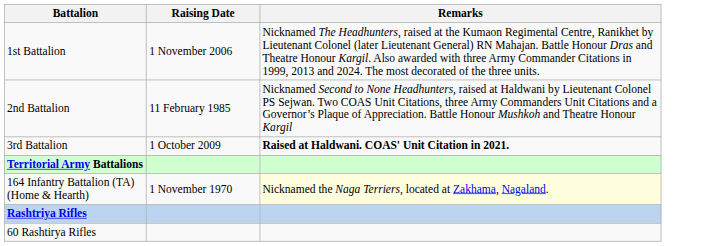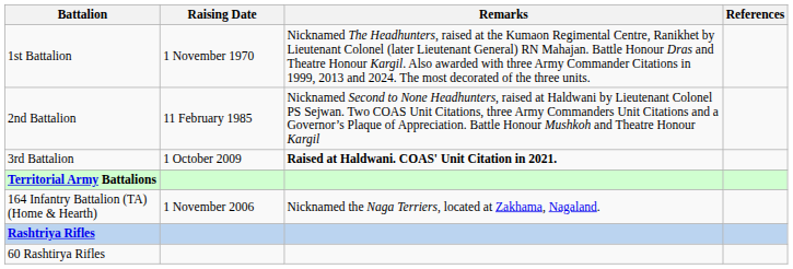+ column: References
1st Battalion | Raising Date: 1 November 2006 -> 1 November 1970
164 Infantry Battalion (TA) (Home & Hearth) | Raising Date: 1 November 1970 -> 1 November 2006
164 Infantry Battalion (TA) (Home & Hearth) | Remarks: lightyellow background -> no background
